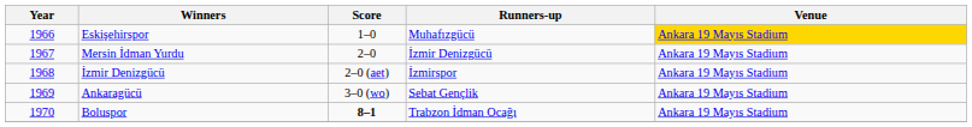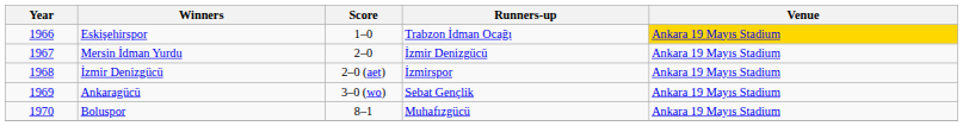Eskişehirspor | Runners-up: Muhafızgücü -> Trabzon İdman Ocağı
Boluspor | Score: bold -> normal
Boluspor | Runners-up: Trabzon İdman Ocağı -> Muhafızgücü
